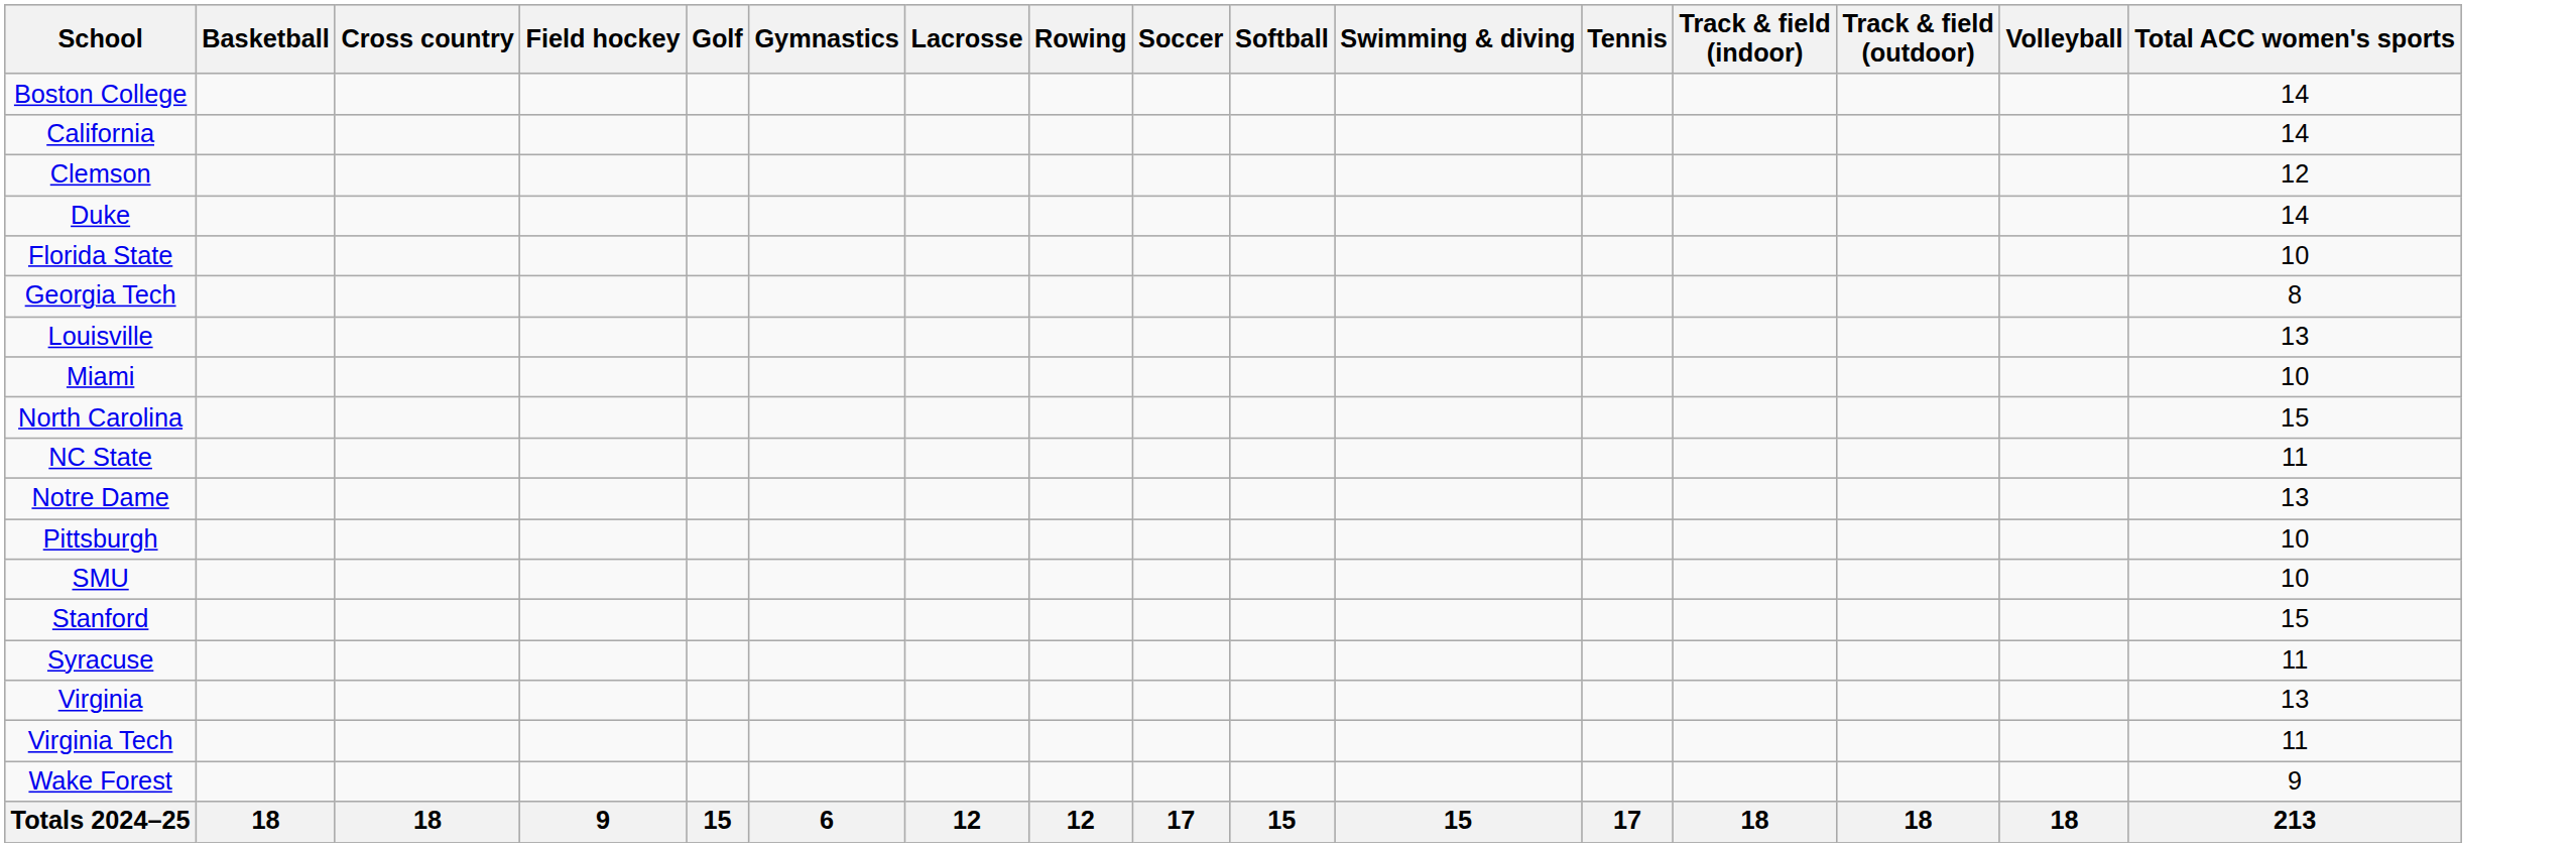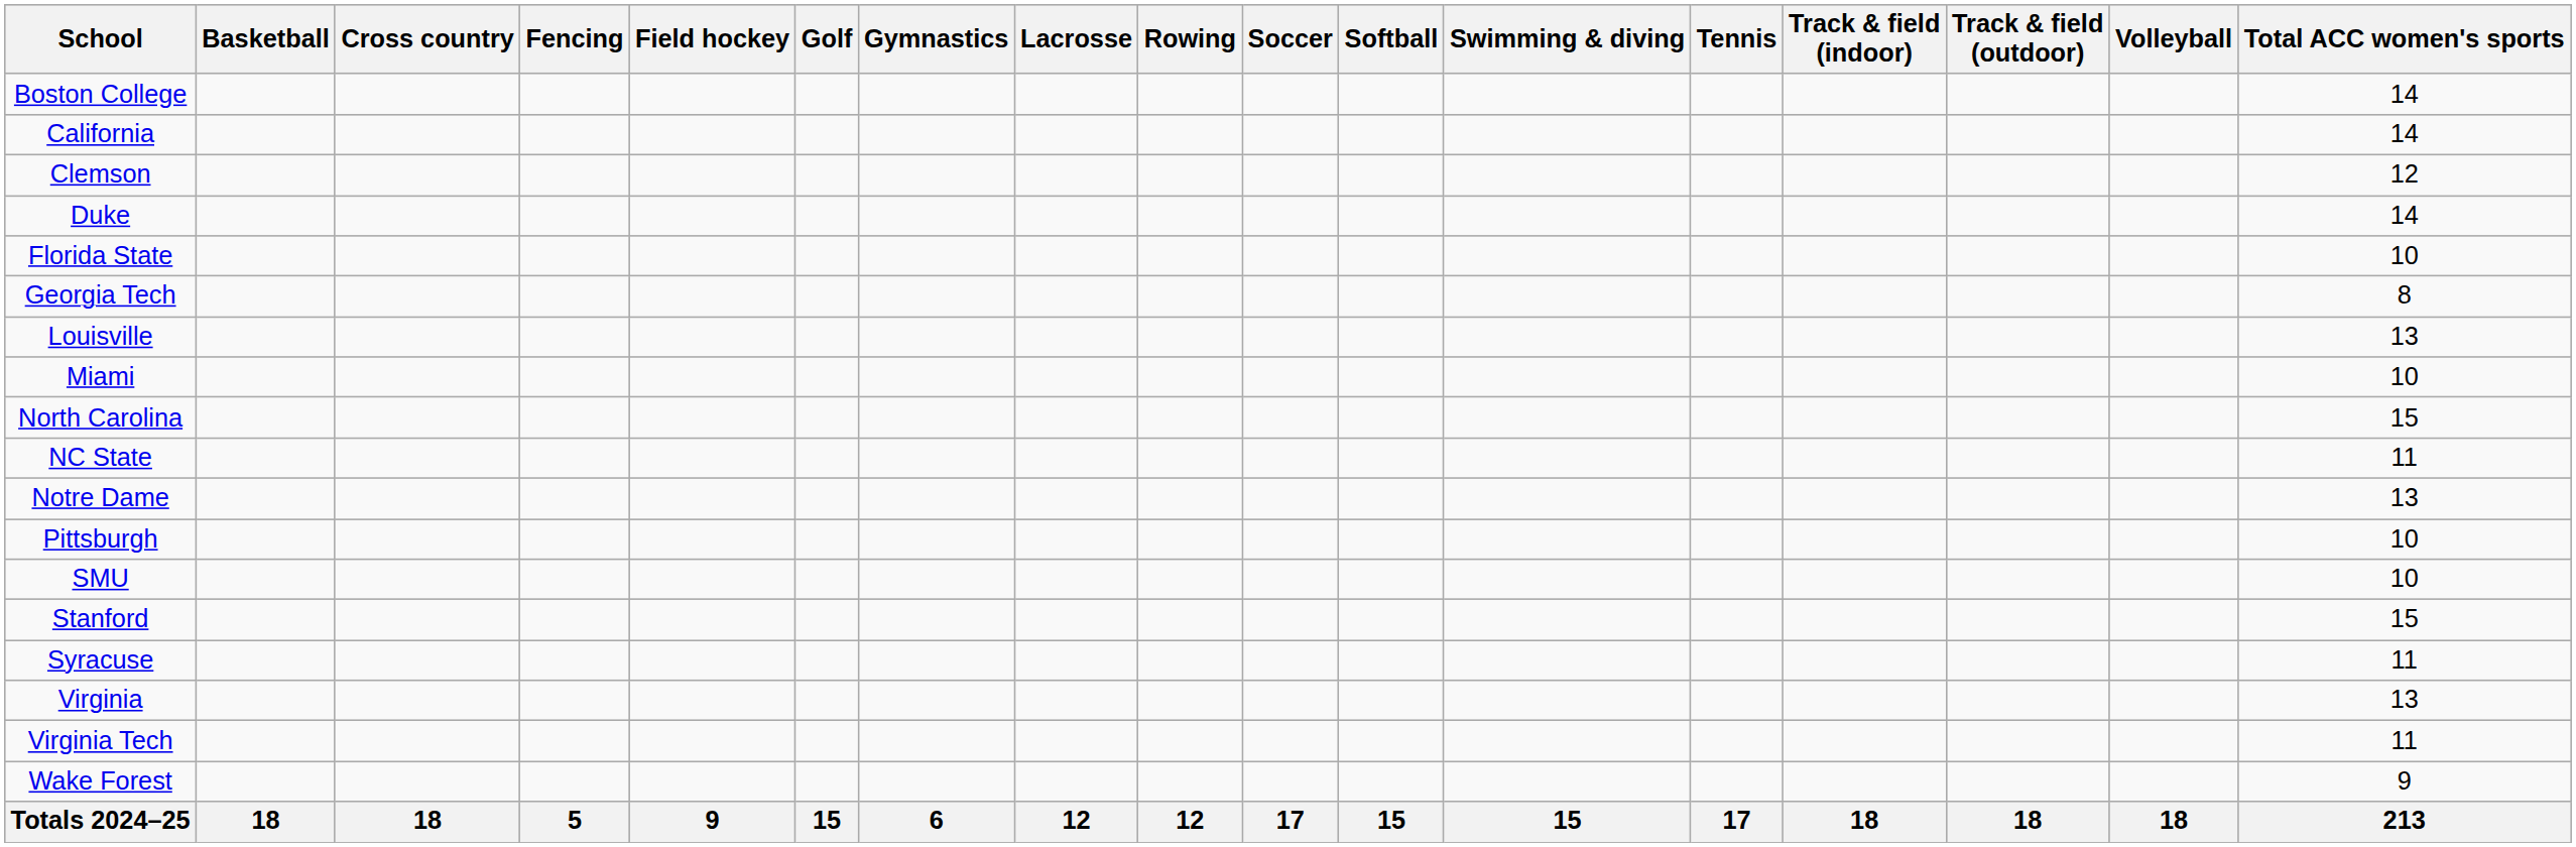+ column: Fencing | 5
